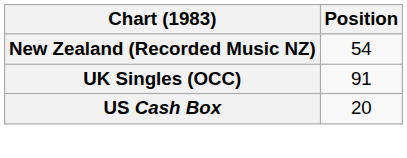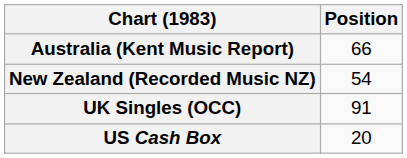+ row: Australia (Kent Music Report) | 66
